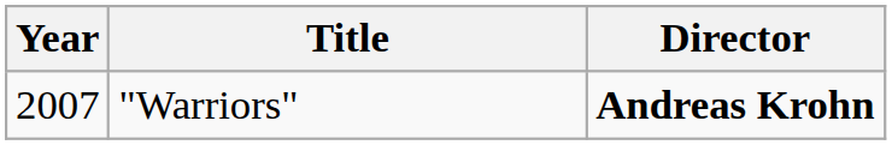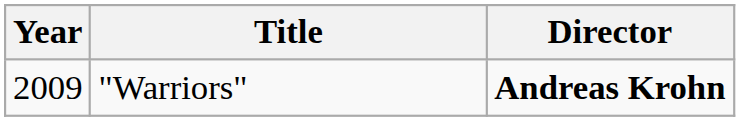"Warriors" | Year: 2007 -> 2009
